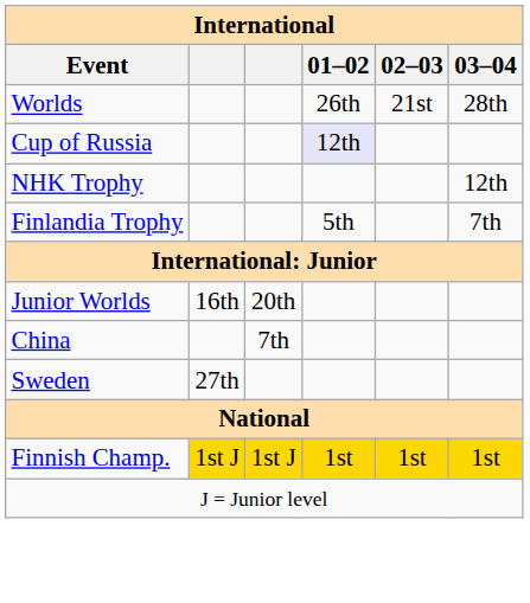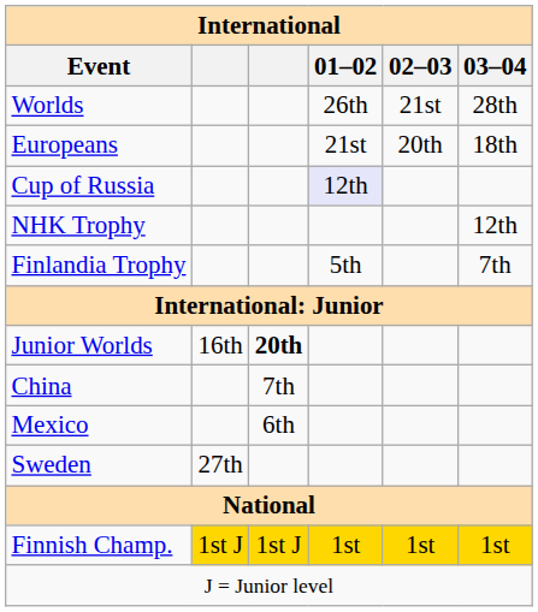+ row: Europeans | 21st | 20th | 18th
Junior Worlds | column 3: normal -> bold
+ row: Mexico | 6th
